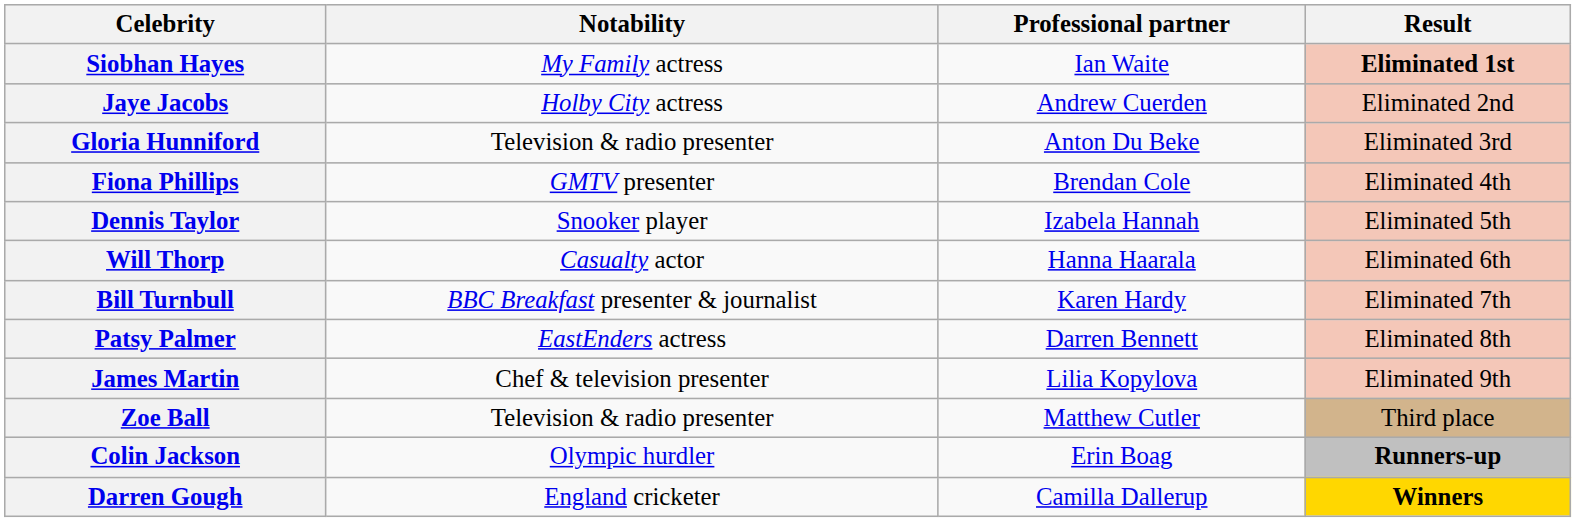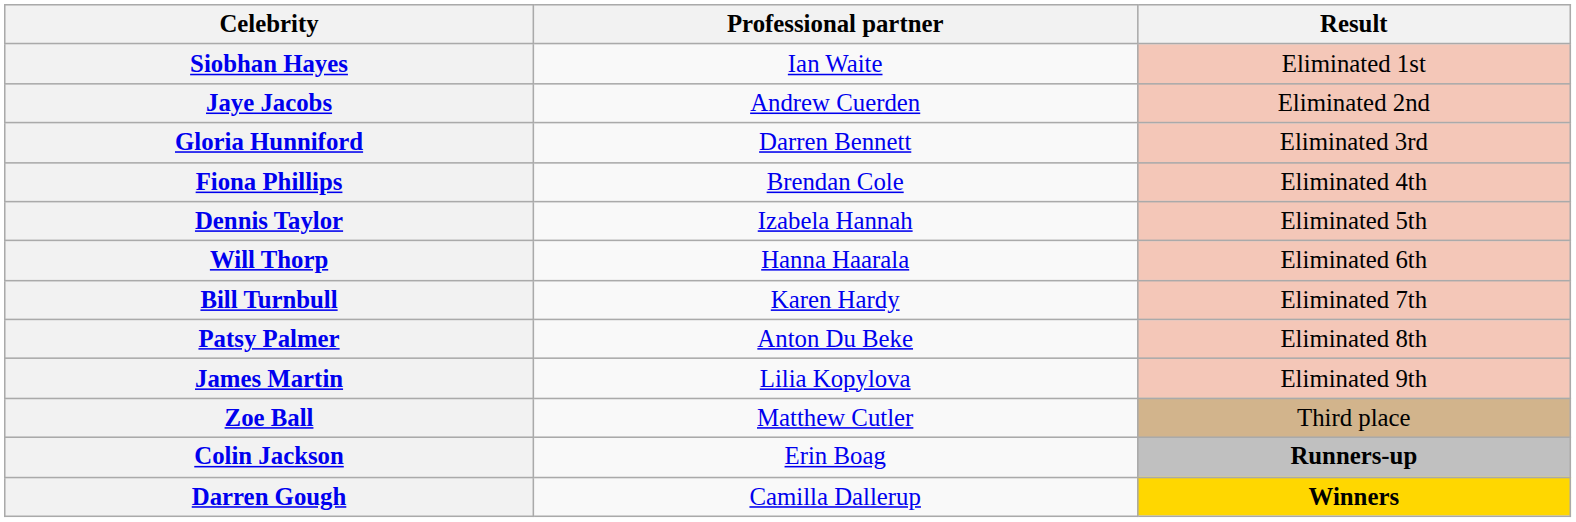- column: Notability | My Family actress | Holby City actress | Television & radio presenter | GMTV presenter | Snooker player | Casualty actor | BBC Breakfast presenter & journalist | EastEnders actress | Chef & television presenter | Television & radio presenter | Olympic hurdler | England cricketer
Siobhan Hayes | Result: bold -> normal
Gloria Hunniford | Professional partner: Anton Du Beke -> Darren Bennett
Patsy Palmer | Professional partner: Darren Bennett -> Anton Du Beke
